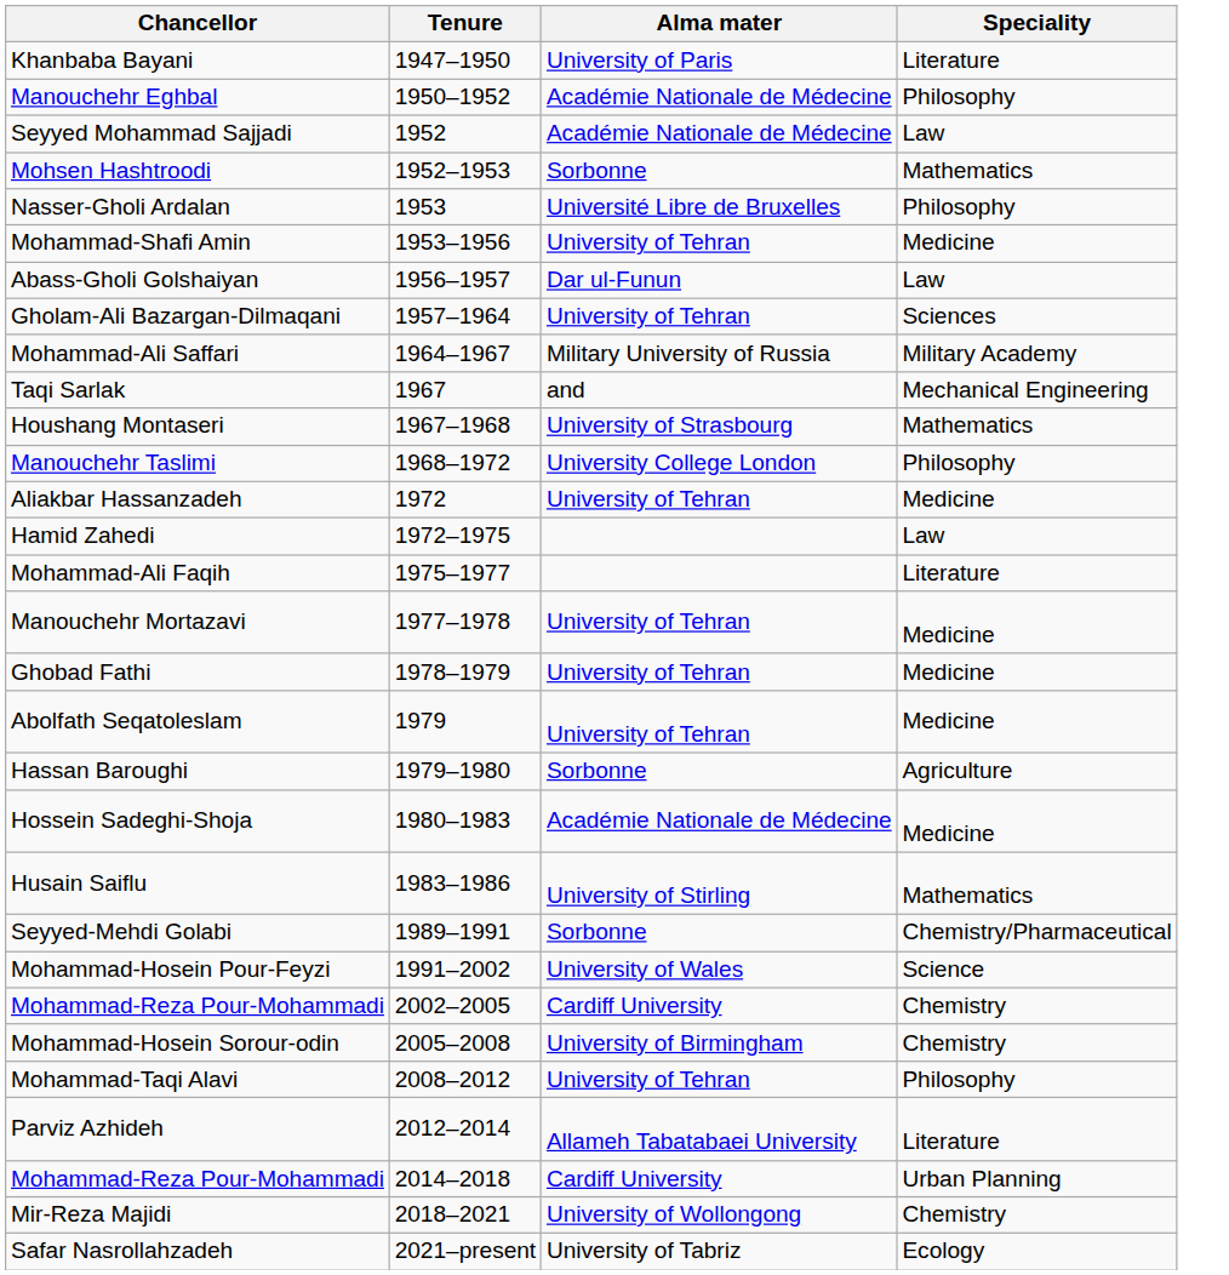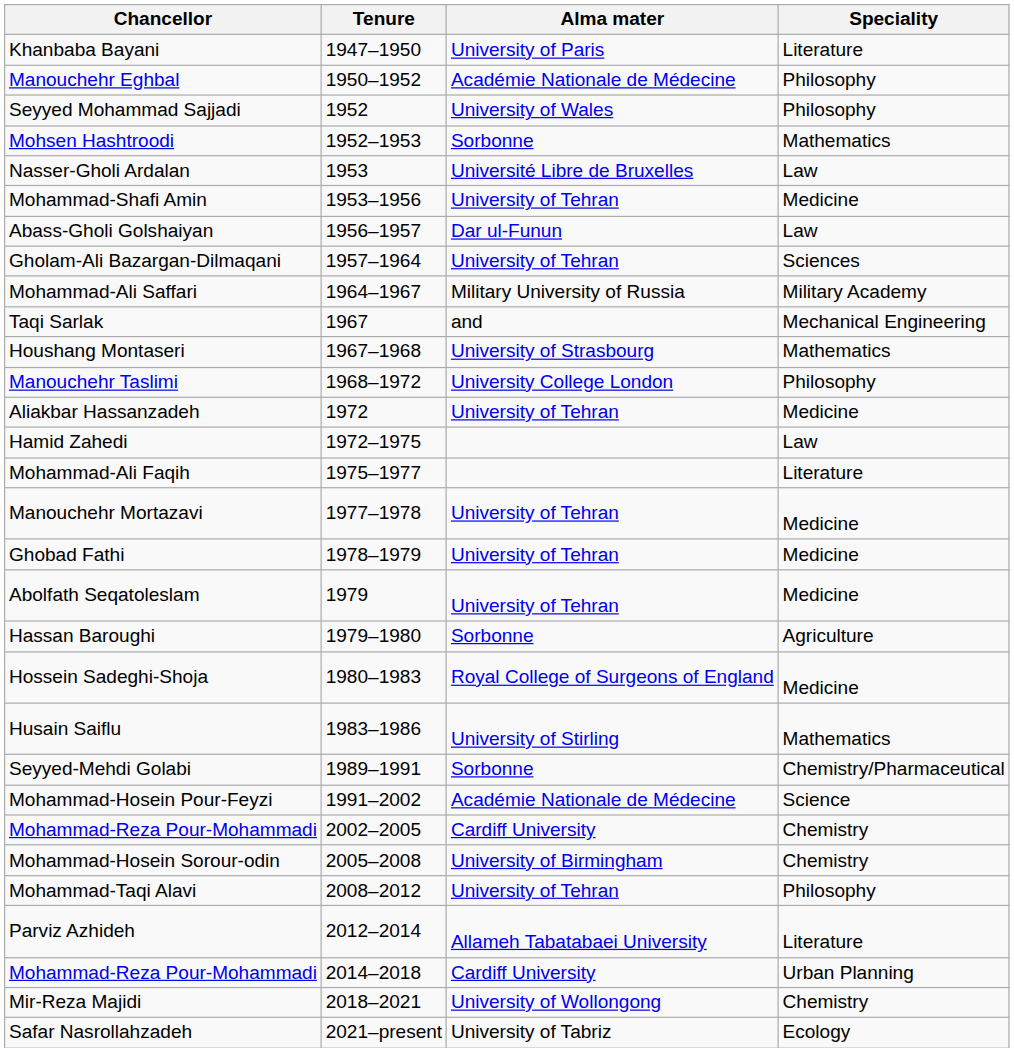Seyyed Mohammad Sajjadi | Alma mater: Académie Nationale de Médecine -> University of Wales
Seyyed Mohammad Sajjadi | Speciality: Law -> Philosophy
Nasser-Gholi Ardalan | Speciality: Philosophy -> Law
Hossein Sadeghi-Shoja | Alma mater: Académie Nationale de Médecine -> Royal College of Surgeons of England
Mohammad-Hosein Pour-Feyzi | Alma mater: University of Wales -> Académie Nationale de Médecine
